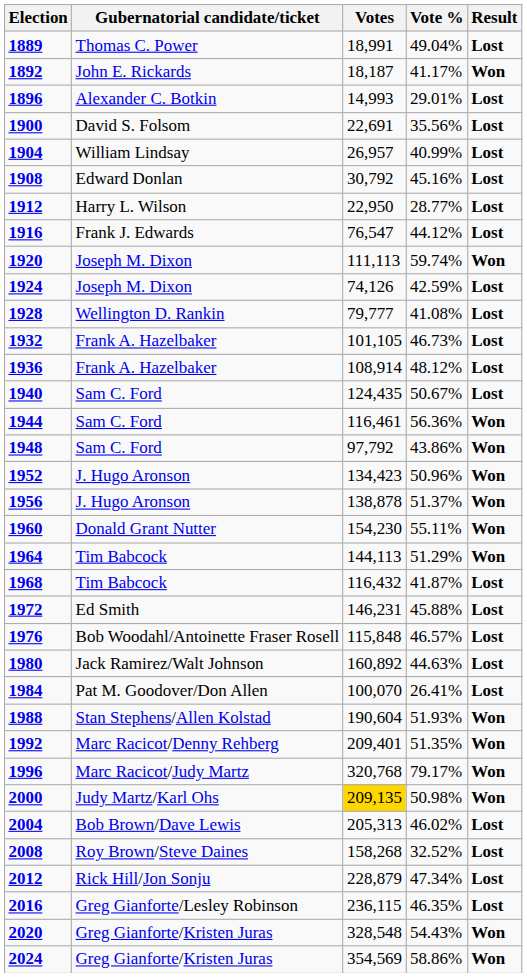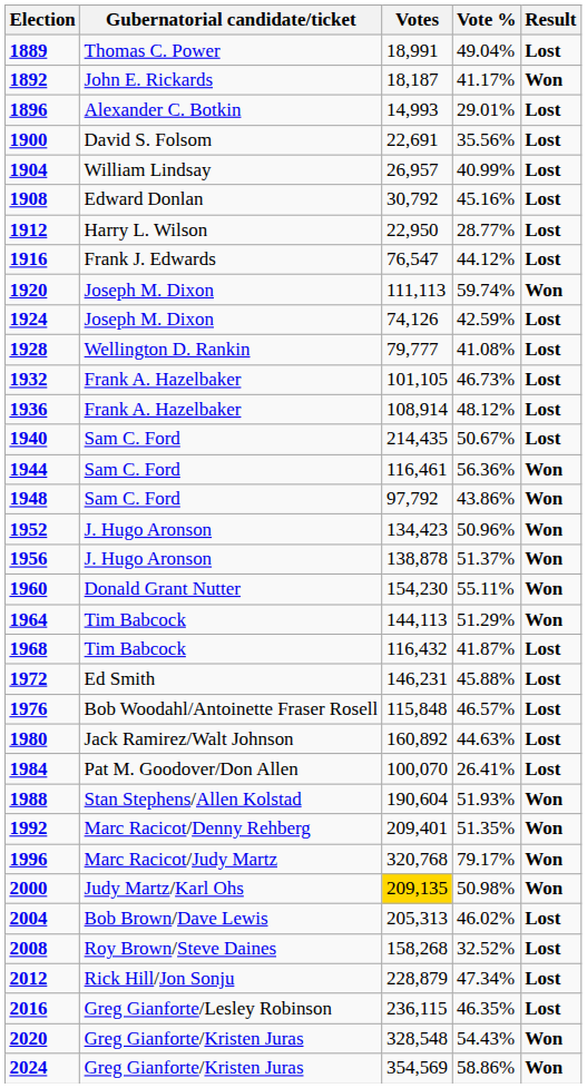1940 | Votes: 124,435 -> 214,435
